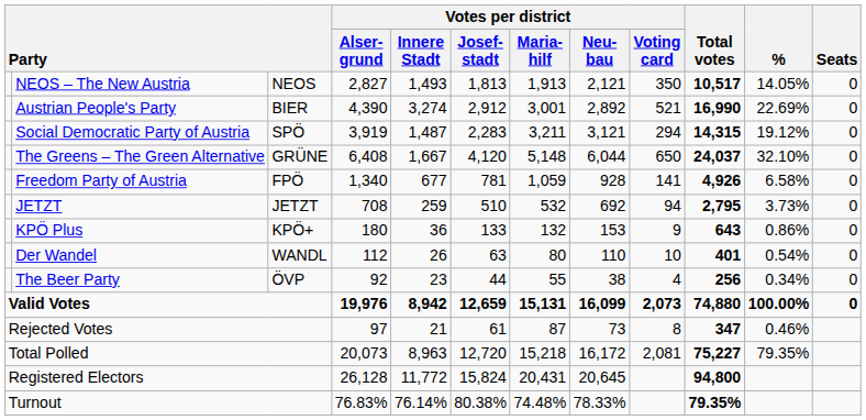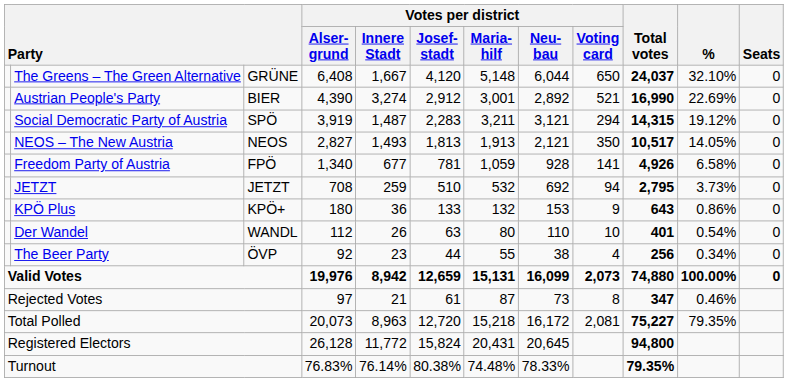rows swapped: The Greens – The Green Alternative <-> NEOS – The New Austria
